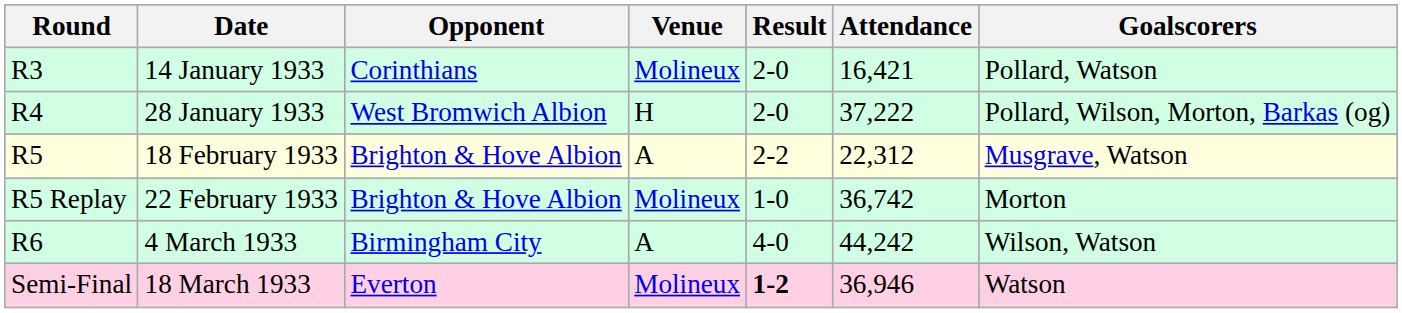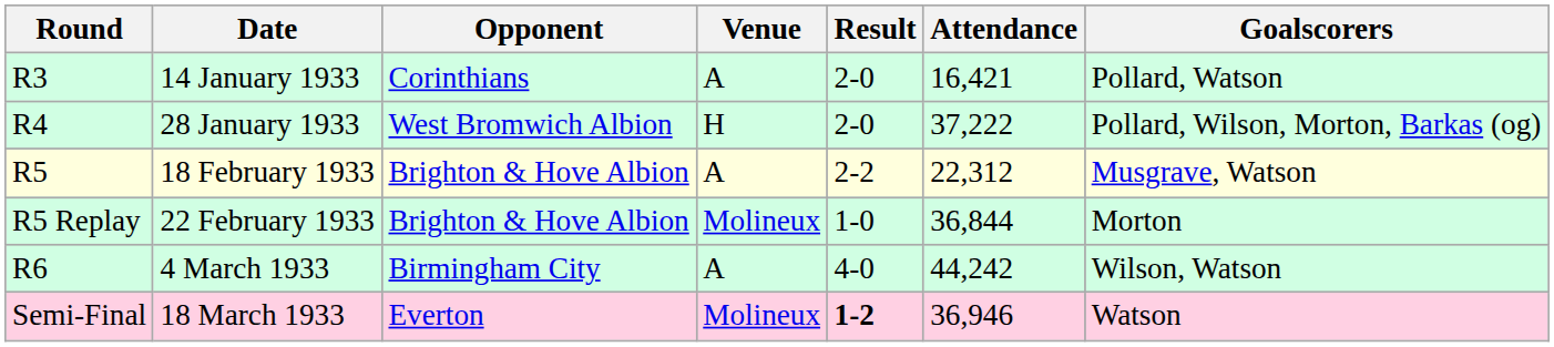14 January 1933 | Venue: Molineux -> A
22 February 1933 | Attendance: 36,742 -> 36,844
